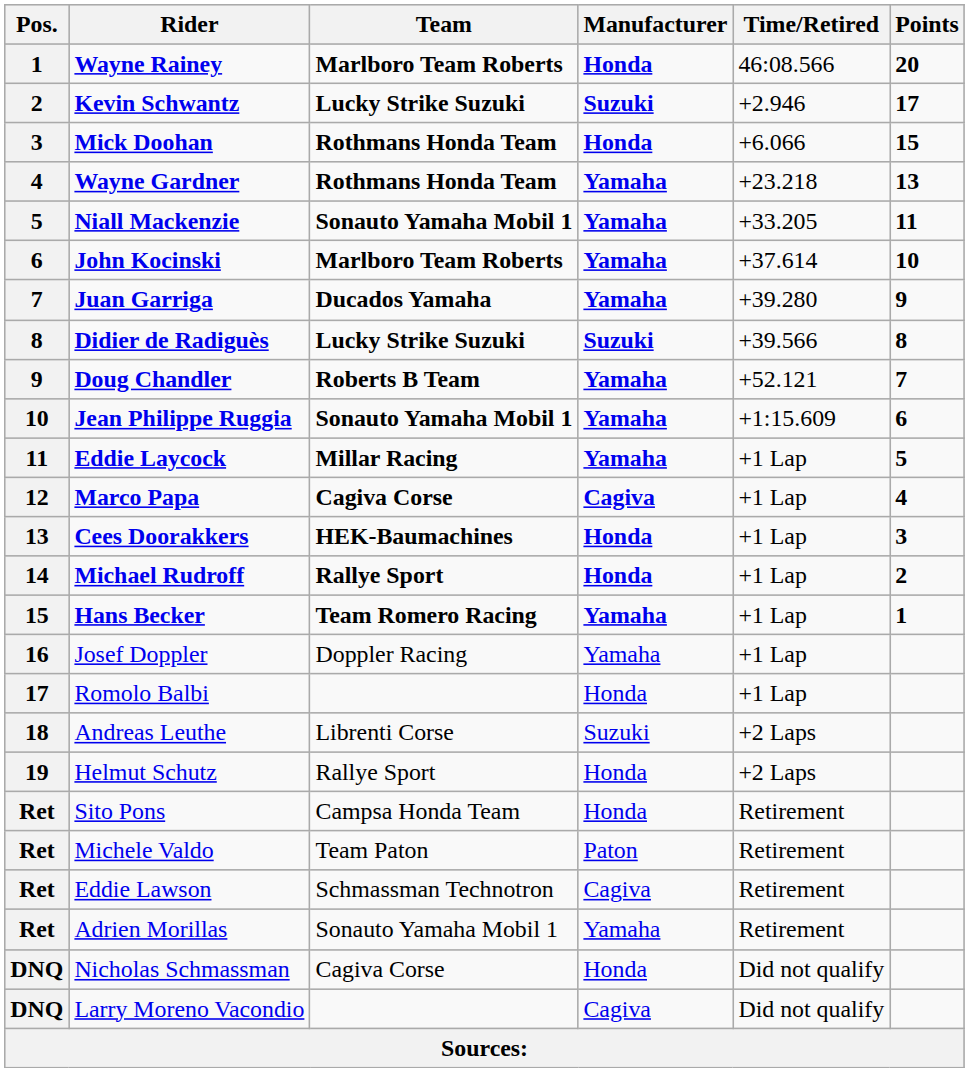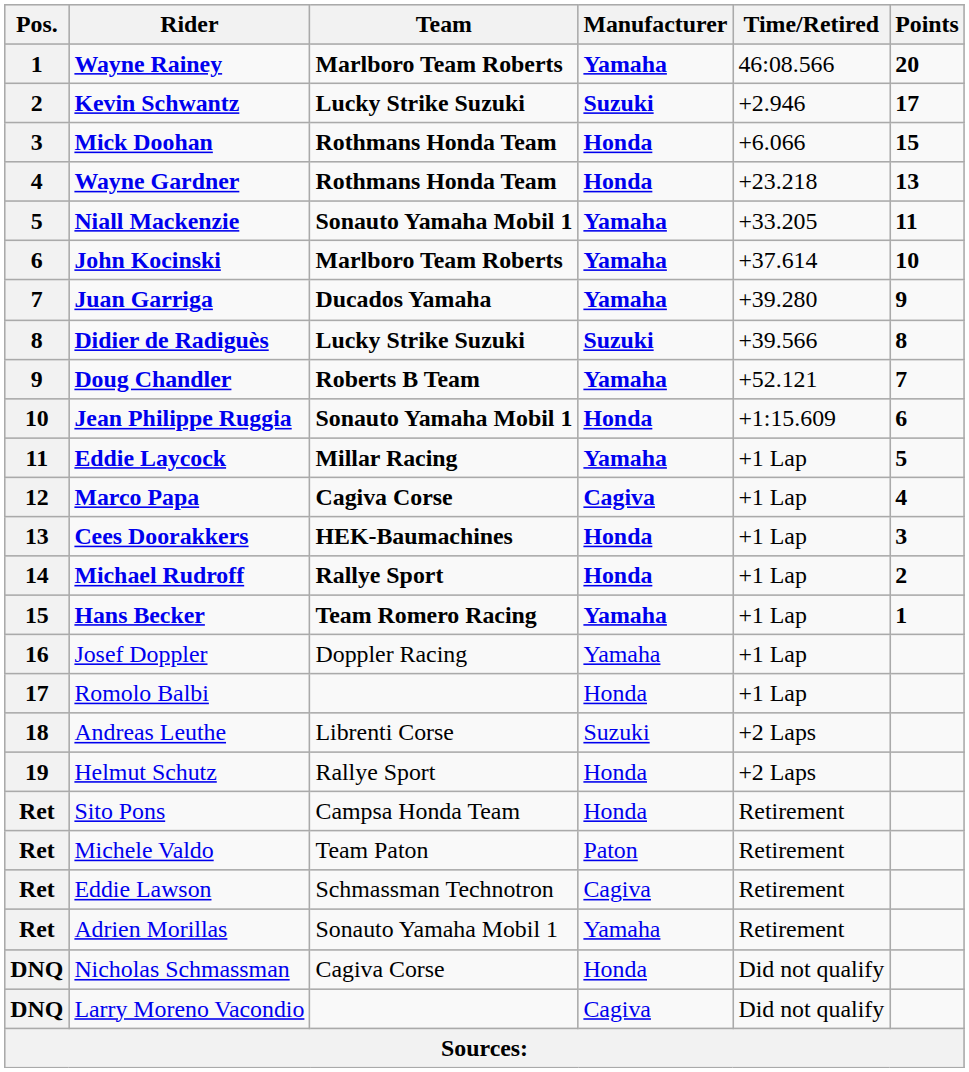Wayne Rainey | Manufacturer: Honda -> Yamaha
Wayne Gardner | Manufacturer: Yamaha -> Honda
Jean Philippe Ruggia | Manufacturer: Yamaha -> Honda
